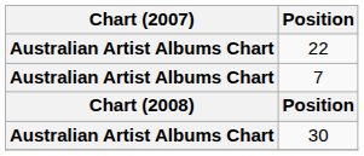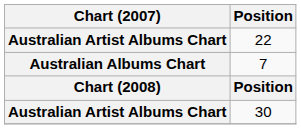7 | Chart (2007): Australian Artist Albums Chart -> Australian Albums Chart
